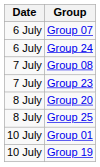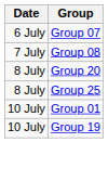- row: 6 July | Group 24
- row: 7 July | Group 23
